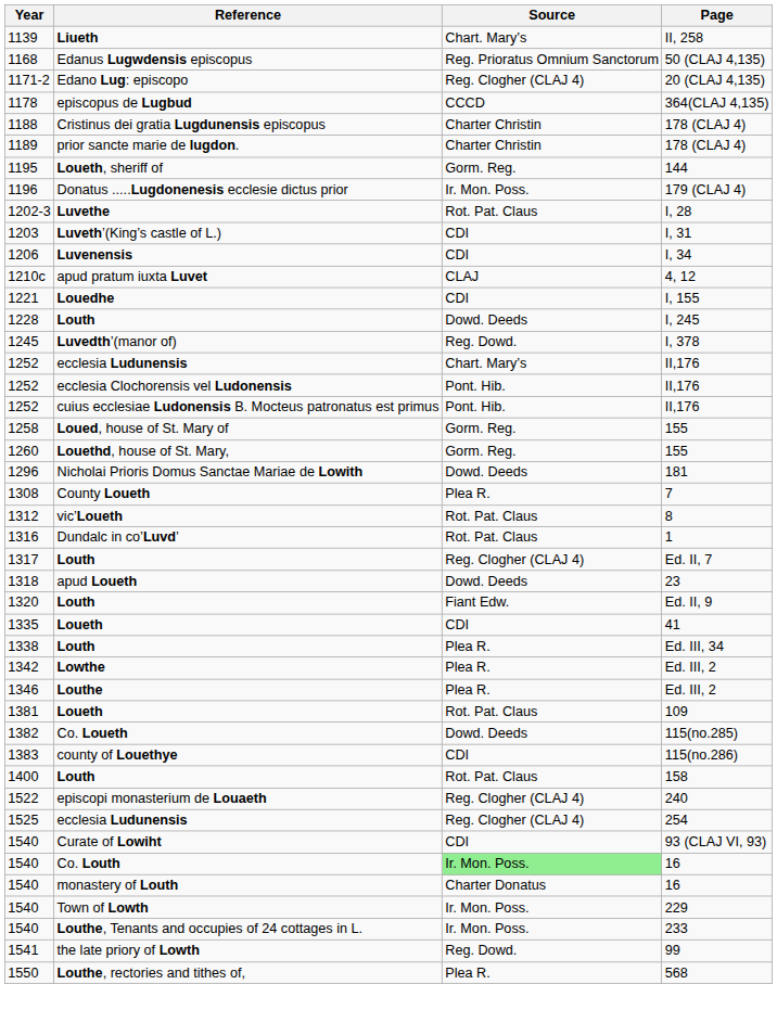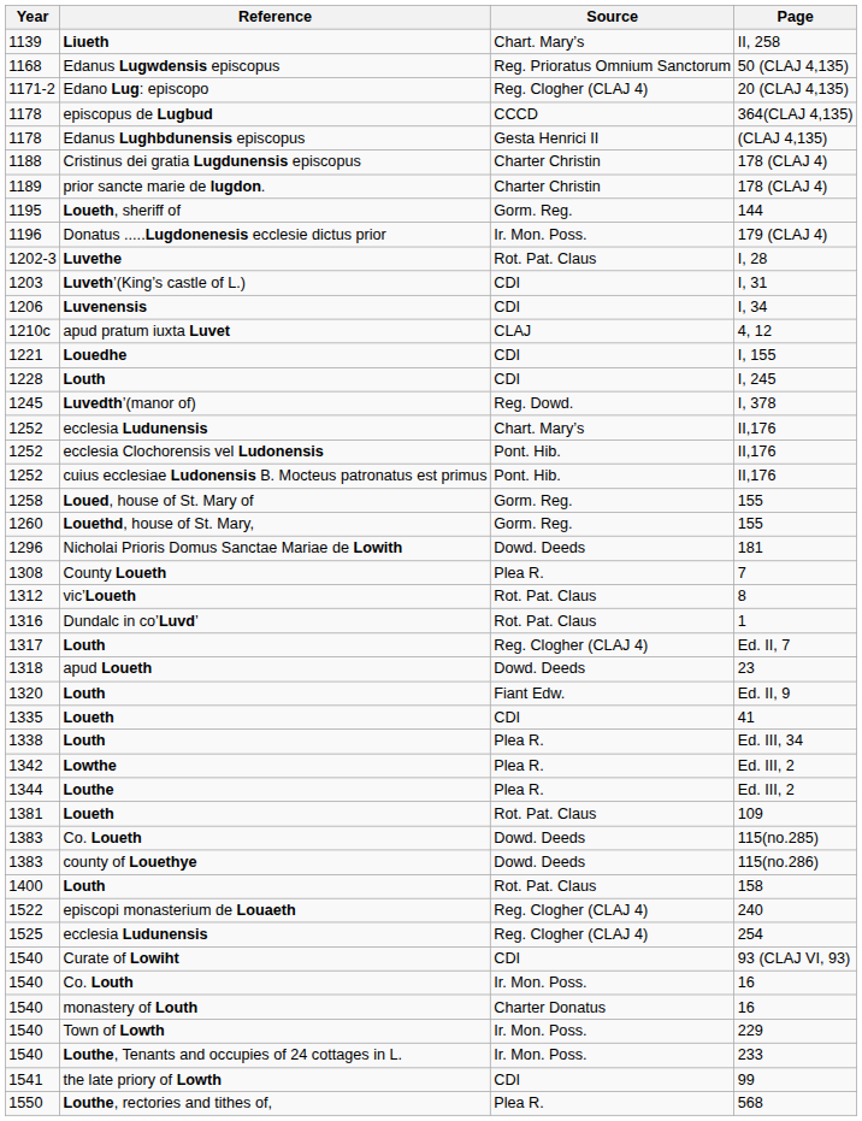+ row: 1178 | Edanus Lughbdunensis episcopus | Gesta Henrici II | (CLAJ 4,135)
Louth / I, 245 | Source: Dowd. Deeds -> CDI
Louthe | Year: 1346 -> 1344
Co. Loueth | Year: 1382 -> 1383
county of Louethye | Source: CDI -> Dowd. Deeds
Co. Louth | Source: lightgreen background -> no background
the late priory of Lowth | Source: Reg. Dowd. -> CDI
